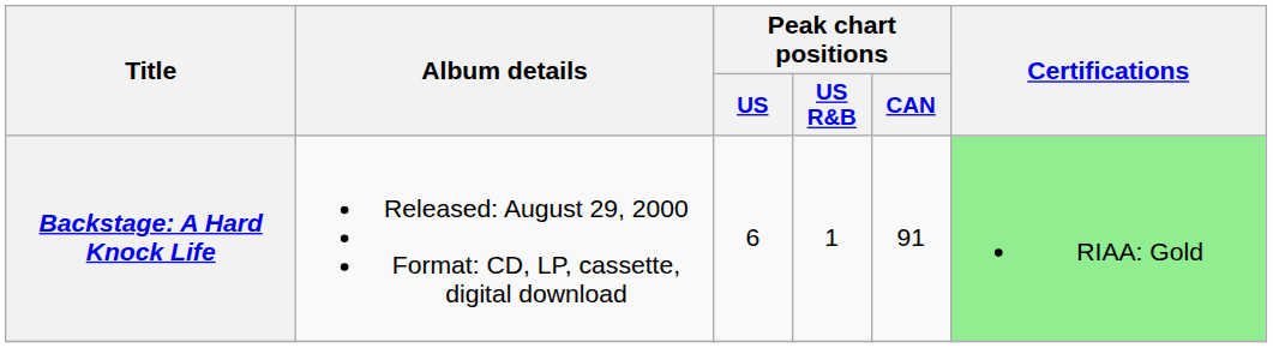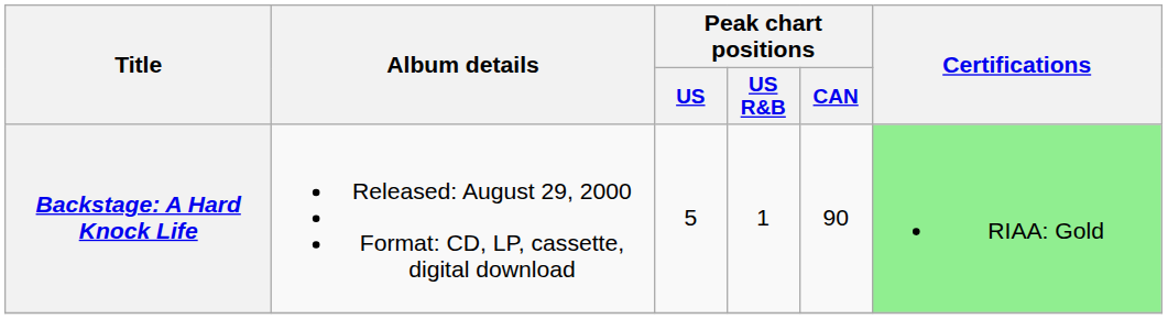Backstage: A Hard Knock Life | Peak chart positions / US: 6 -> 5
Backstage: A Hard Knock Life | Peak chart positions / CAN: 91 -> 90
